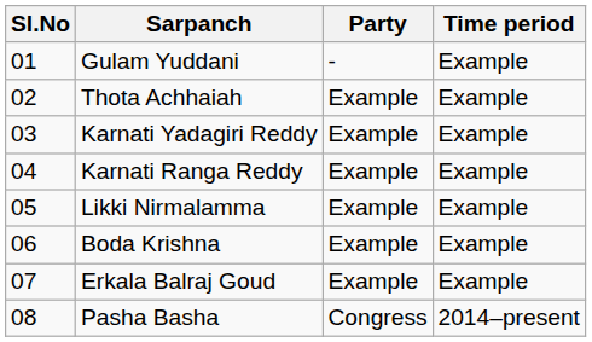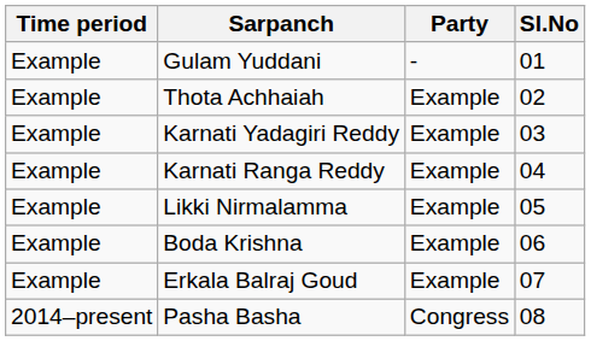columns swapped: Sl.No <-> Time period
